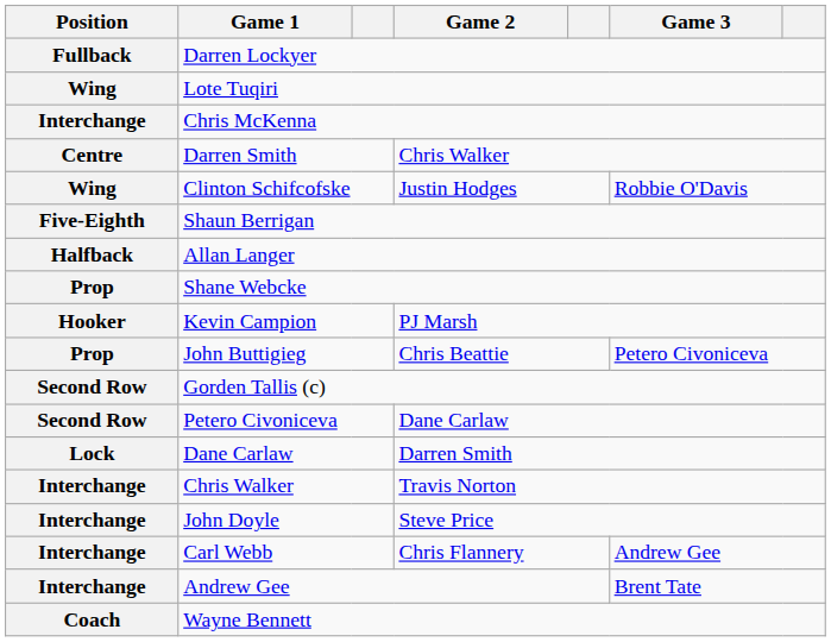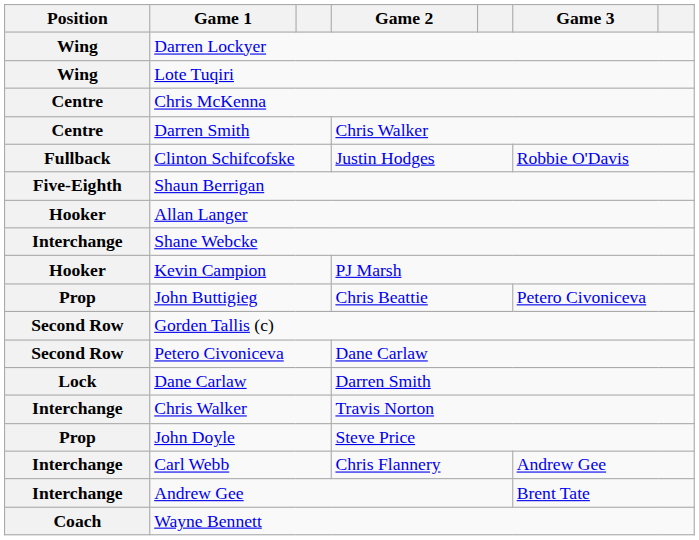Darren Lockyer | Position: Fullback -> Wing
Chris McKenna | Position: Interchange -> Centre
Clinton Schifcofske | Position: Wing -> Fullback
Allan Langer | Position: Halfback -> Hooker
Shane Webcke | Position: Prop -> Interchange
John Doyle | Position: Interchange -> Prop
